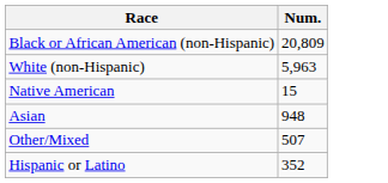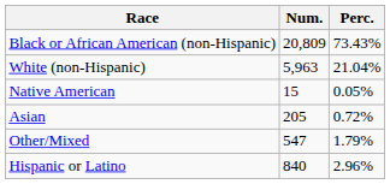+ column: Perc. | 73.43% | 21.04% | 0.05% | 0.72% | 1.79% | 2.96%
Asian | Num.: 948 -> 205
Other/Mixed | Num.: 507 -> 547
Hispanic or Latino | Num.: 352 -> 840
